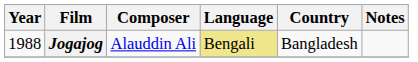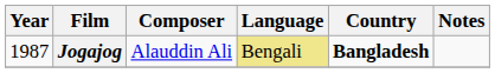Jogajog | Year: 1988 -> 1987
Jogajog | Country: normal -> bold
